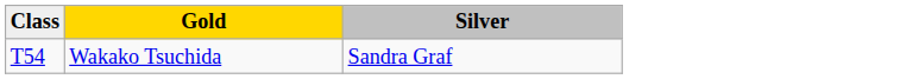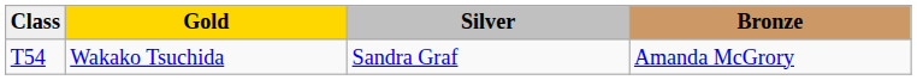+ column: Bronze | Amanda McGrory
